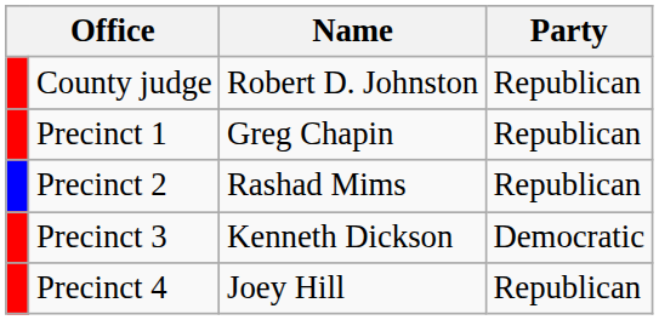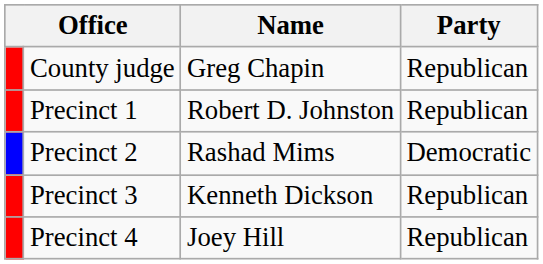County judge | Name: Robert D. Johnston -> Greg Chapin
Precinct 1 | Name: Greg Chapin -> Robert D. Johnston
Precinct 2 | Party: Republican -> Democratic
Precinct 3 | Party: Democratic -> Republican
